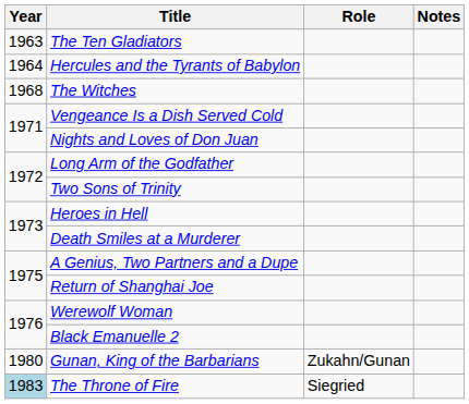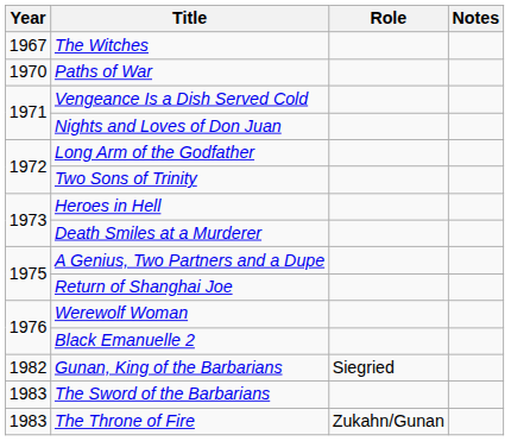- row: 1963 | The Ten Gladiators
- row: 1964 | Hercules and the Tyrants of Babylon
The Witches | Year: 1968 -> 1967
+ row: 1970 | Paths of War
Gunan, King of the Barbarians | Year: 1980 -> 1982
Gunan, King of the Barbarians | Role: Zukahn/Gunan -> Siegried
+ row: 1983 | The Sword of the Barbarians
The Throne of Fire | Year: lightblue background -> no background
The Throne of Fire | Role: Siegried -> Zukahn/Gunan
